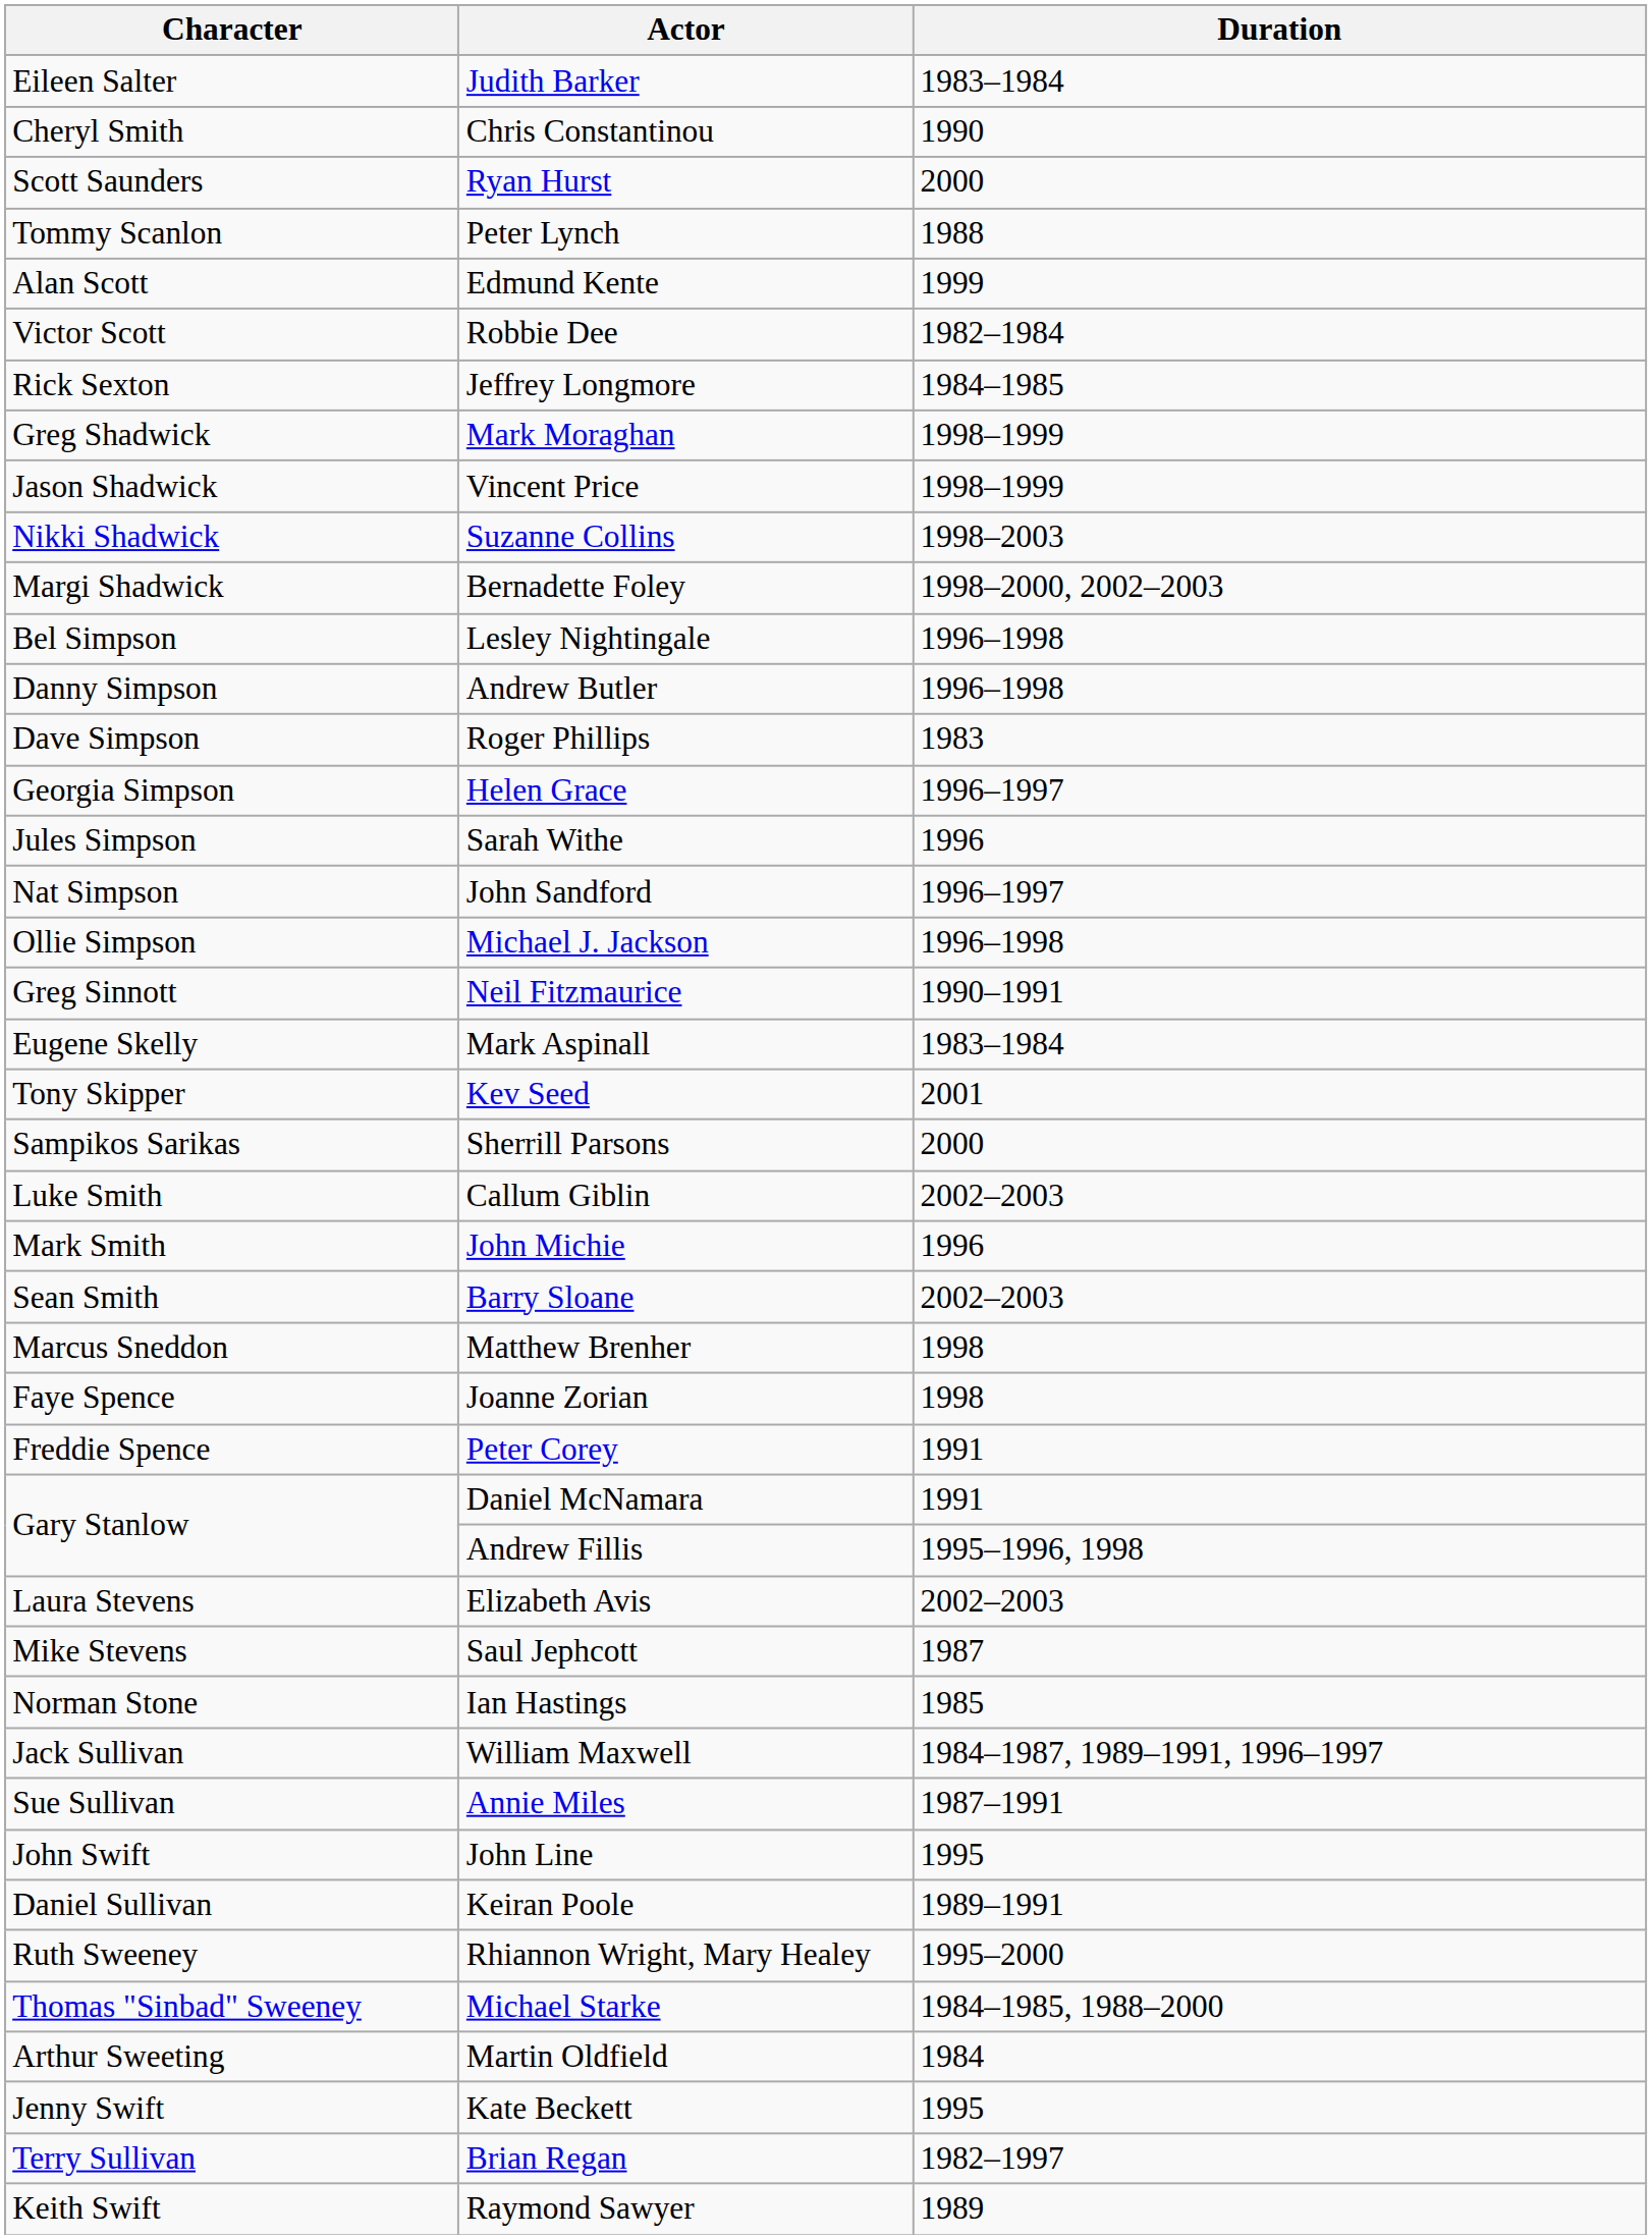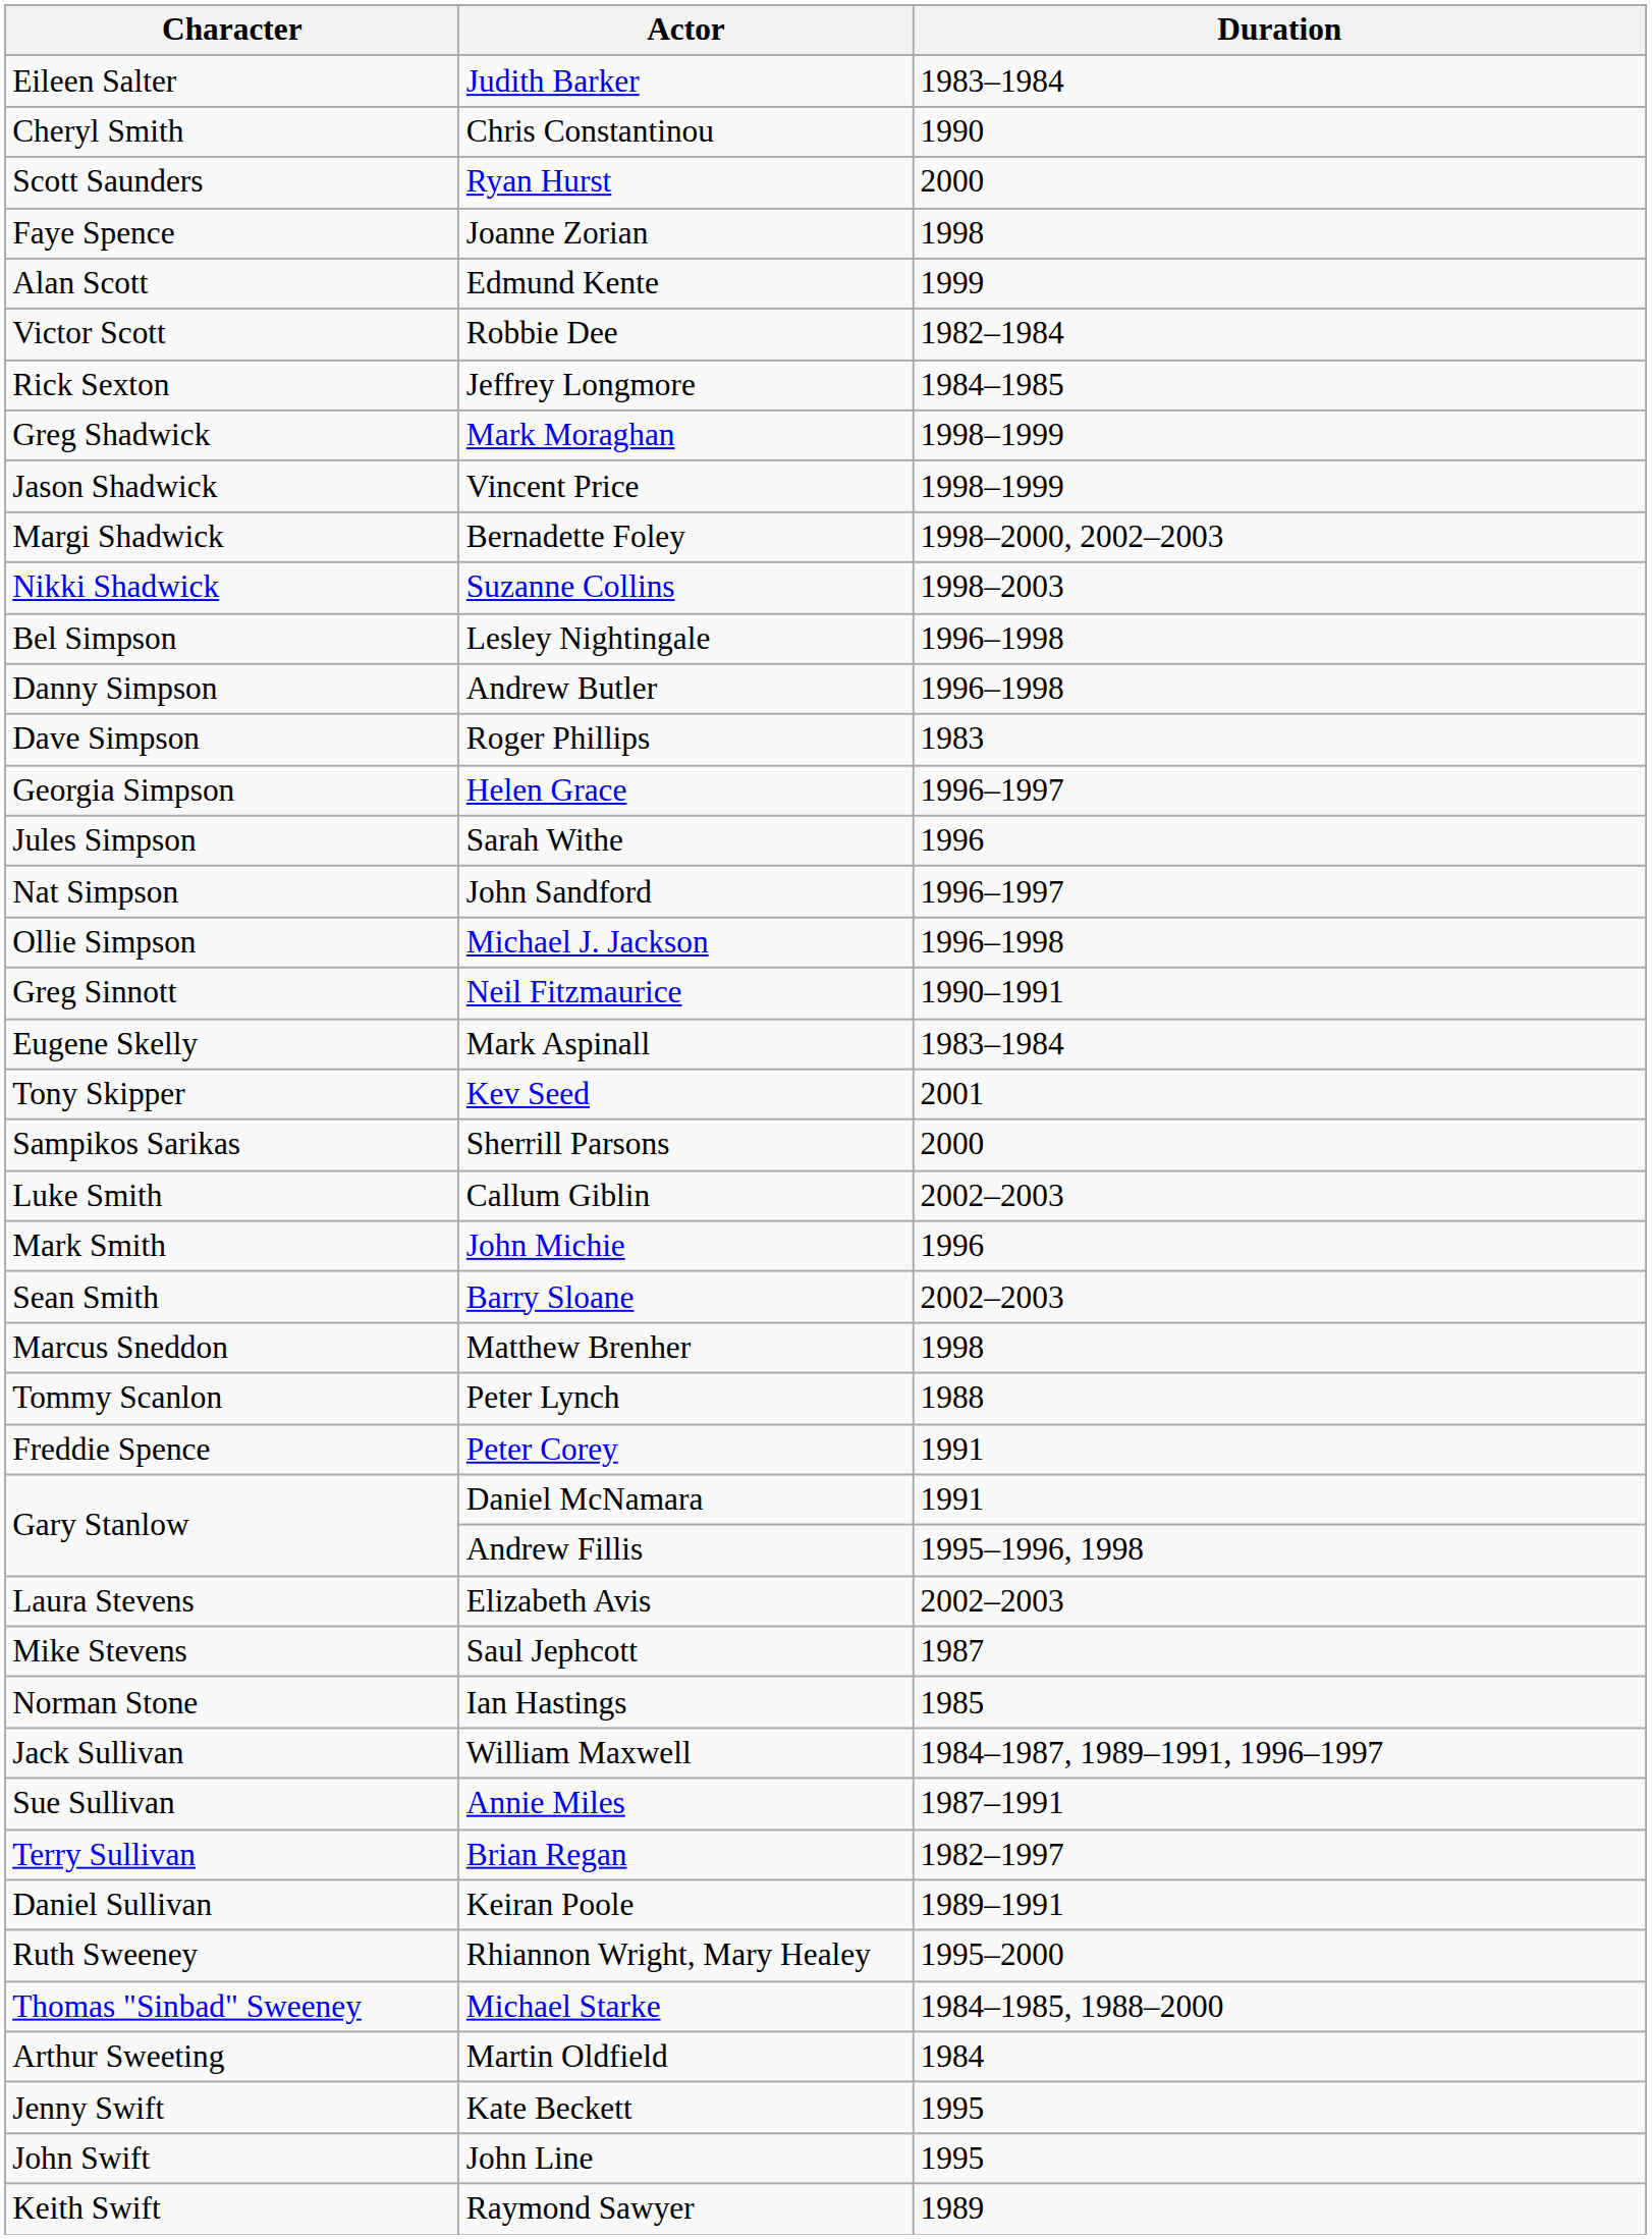rows swapped: Peter Lynch <-> Joanne Zorian
rows swapped: Bernadette Foley <-> Suzanne Collins
rows swapped: Brian Regan <-> John Line
